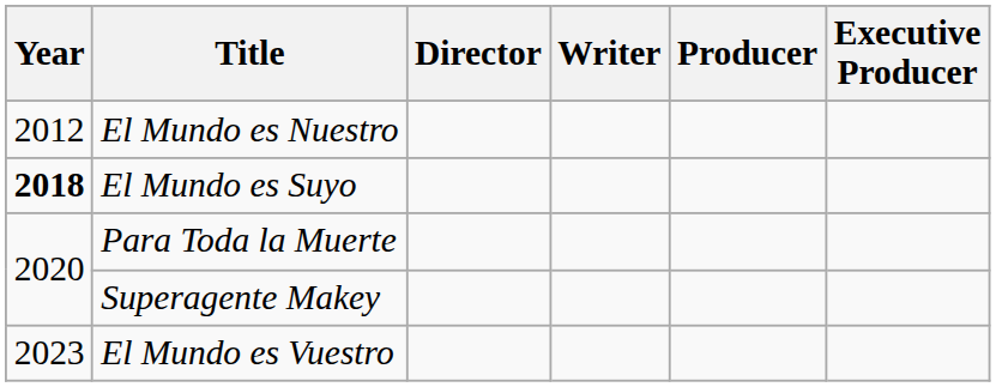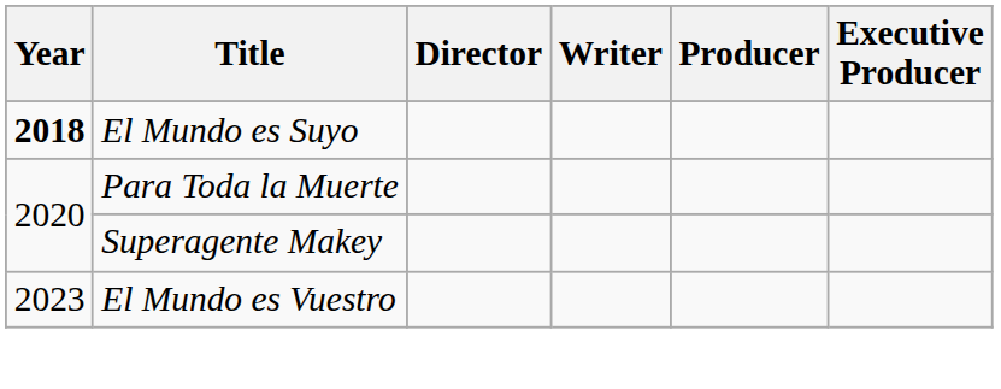- row: 2012 | El Mundo es Nuestro
